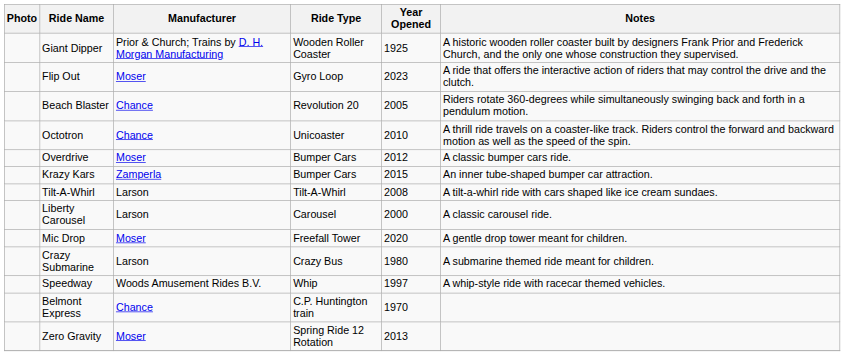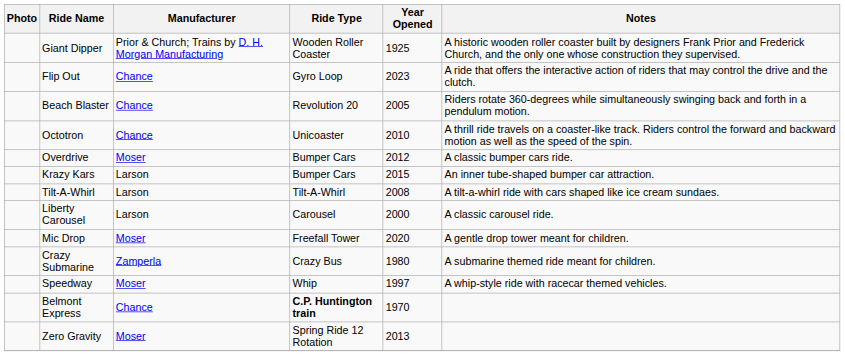Flip Out | Manufacturer: Moser -> Chance
Krazy Kars | Manufacturer: Zamperla -> Larson
Crazy Submarine | Manufacturer: Larson -> Zamperla
Speedway | Manufacturer: Woods Amusement Rides B.V. -> Moser
Belmont Express | Ride Type: normal -> bold
